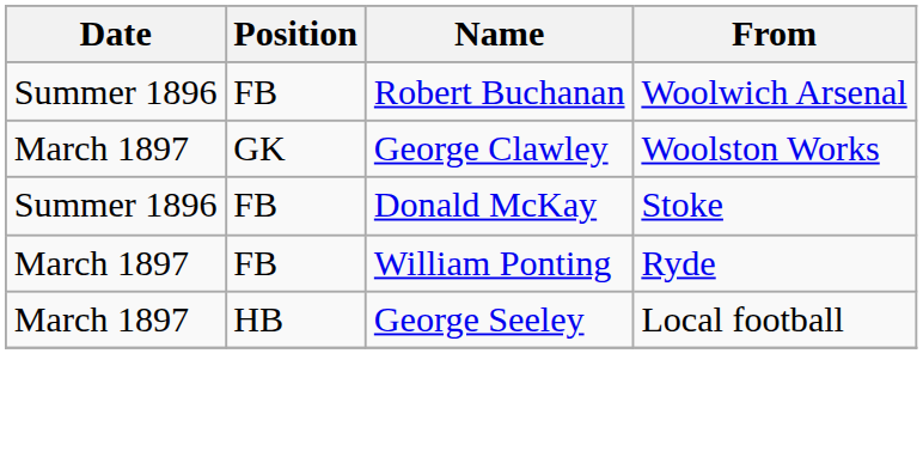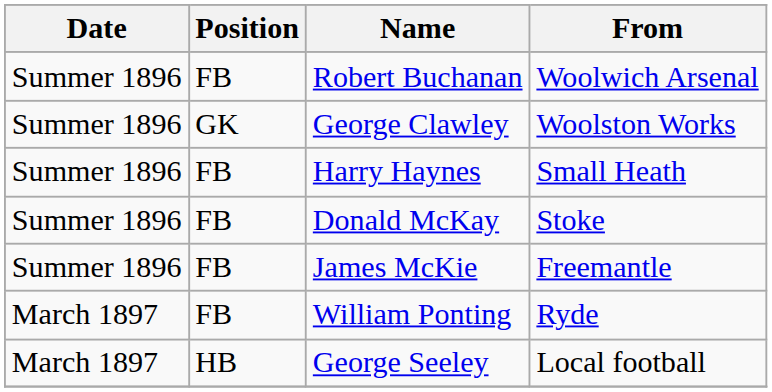George Clawley | Date: March 1897 -> Summer 1896
+ row: Summer 1896 | FB | Harry Haynes | Small Heath
+ row: Summer 1896 | FB | James McKie | Freemantle
